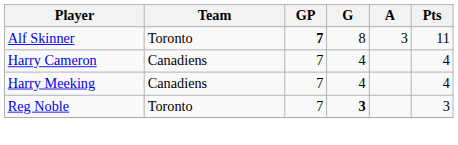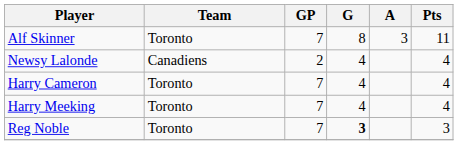Alf Skinner | GP: bold -> normal
+ row: Newsy Lalonde | Canadiens | 2 | 4 | 4
Harry Cameron | Team: Canadiens -> Toronto
Harry Meeking | Team: Canadiens -> Toronto
